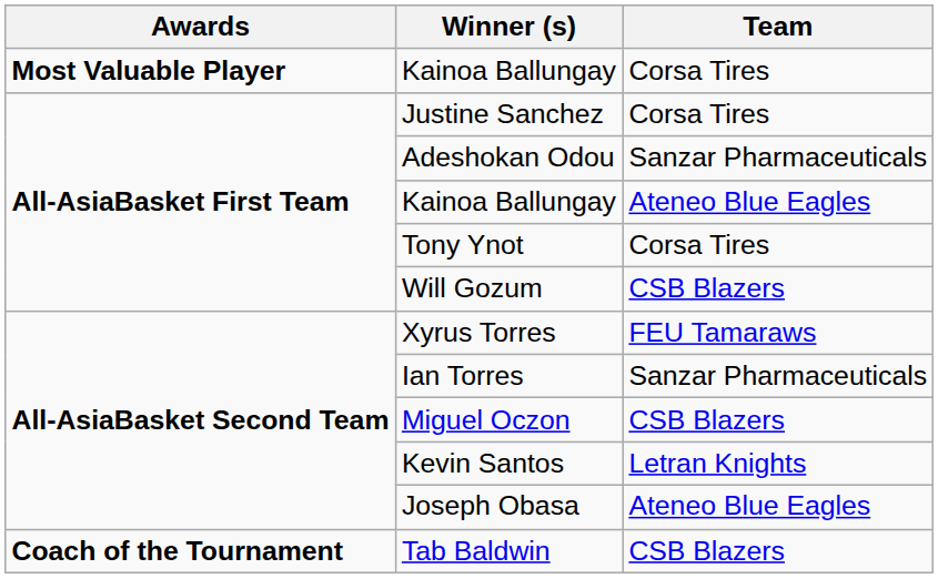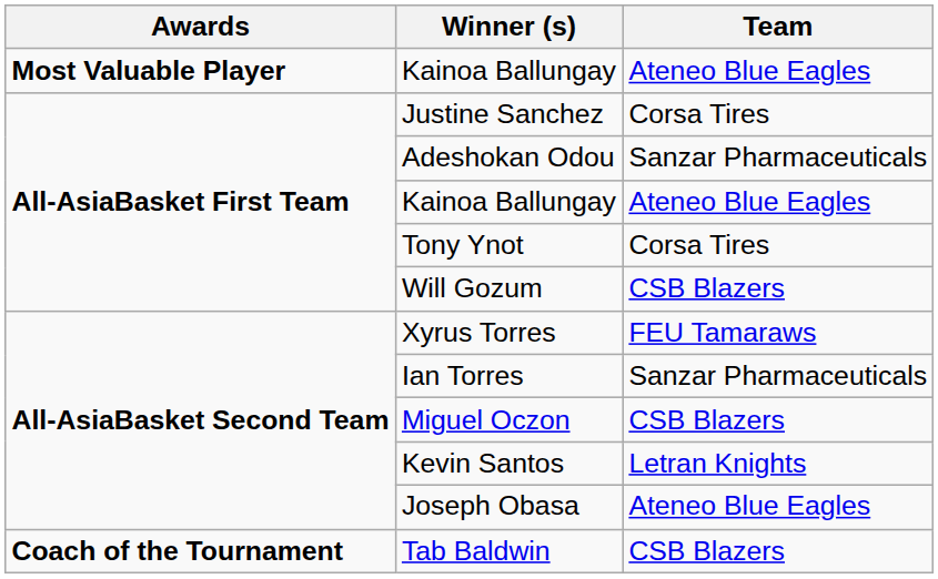Most Valuable Player / Kainoa Ballungay | Team: Corsa Tires -> Ateneo Blue Eagles
